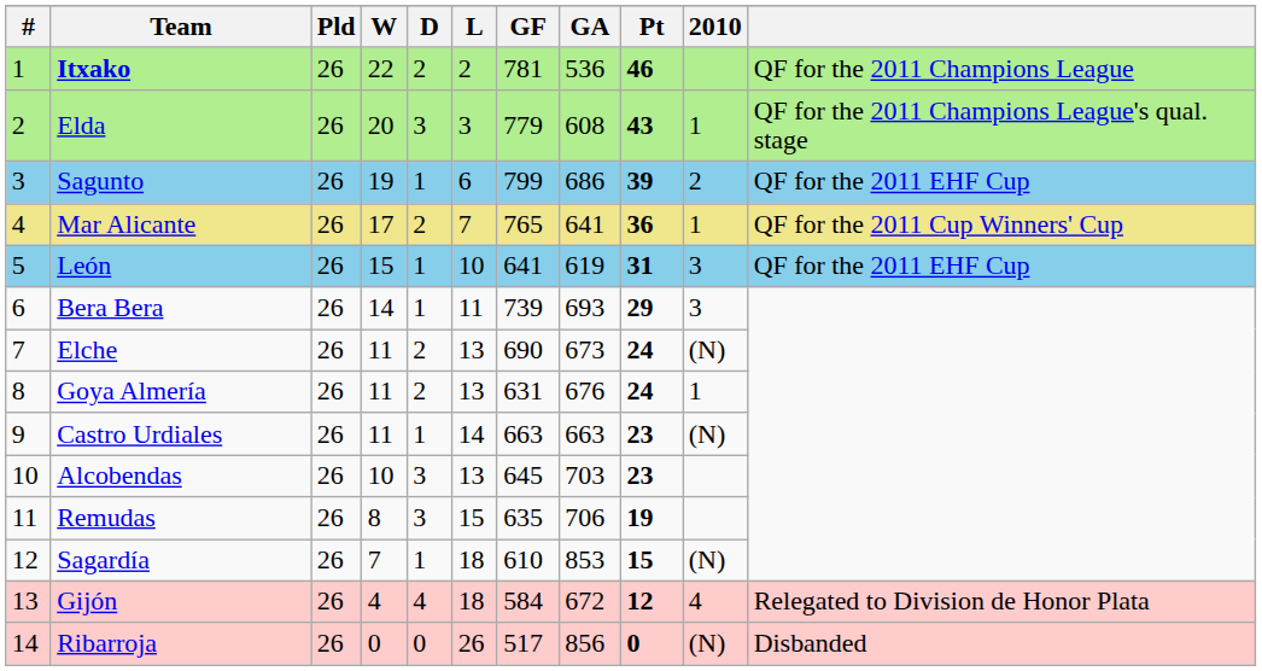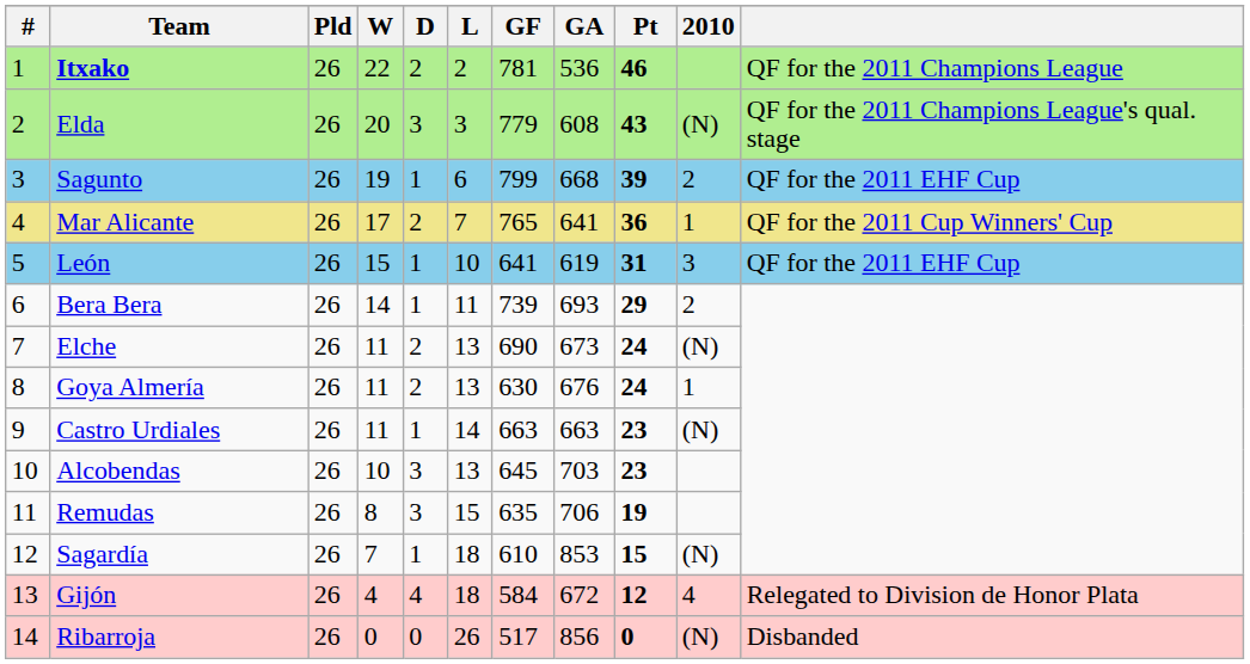Elda | 2010: 1 -> (N)
Sagunto | GA: 686 -> 668
Bera Bera | 2010: 3 -> 2
Goya Almería | GF: 631 -> 630
